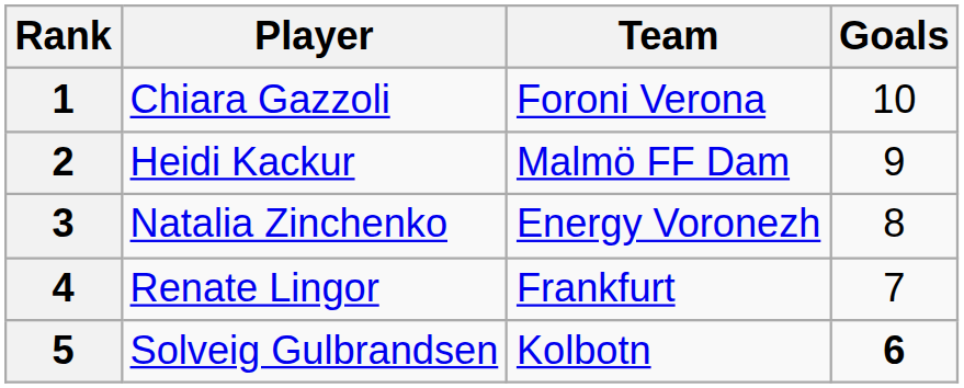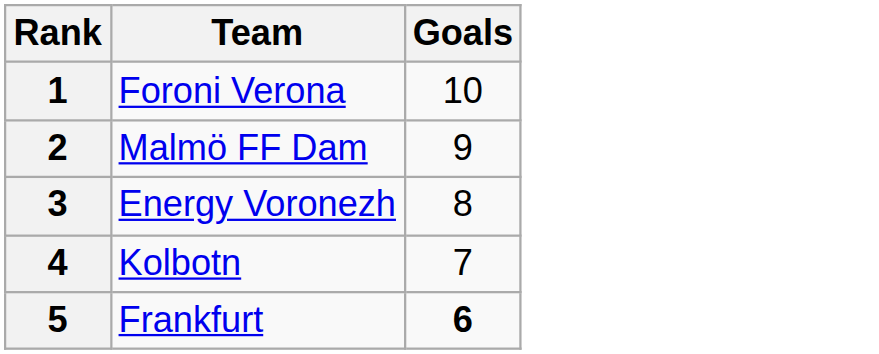- column: Player | Chiara Gazzoli | Heidi Kackur | Natalia Zinchenko | Renate Lingor | Solveig Gulbrandsen
4 | Team: Frankfurt -> Kolbotn
5 | Team: Kolbotn -> Frankfurt
